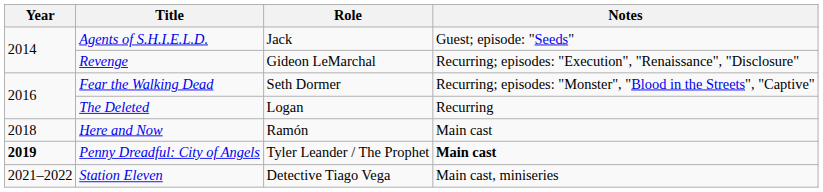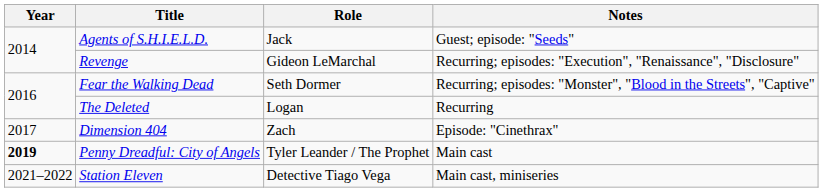+ row: 2017 | Dimension 404 | Zach | Episode: "Cinethrax"
- row: 2018 | Here and Now | Ramón | Main cast
Penny Dreadful: City of Angels | Notes: bold -> normal
